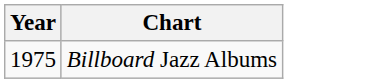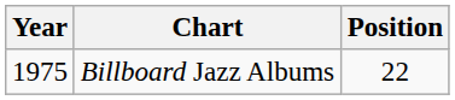+ column: Position | 22
